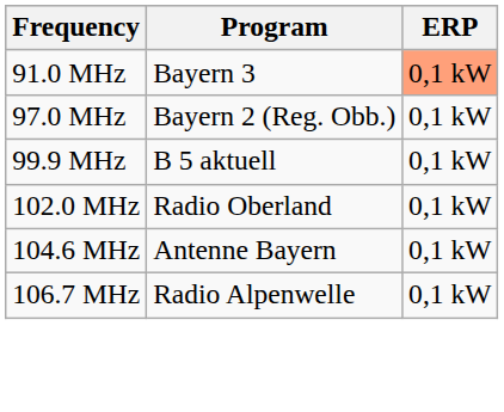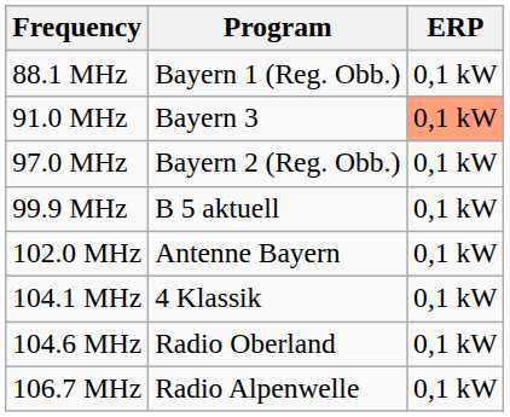+ row: 88.1 MHz | Bayern 1 (Reg. Obb.) | 0,1 kW
102.0 MHz | Program: Radio Oberland -> Antenne Bayern
+ row: 104.1 MHz | 4 Klassik | 0,1 kW
104.6 MHz | Program: Antenne Bayern -> Radio Oberland
